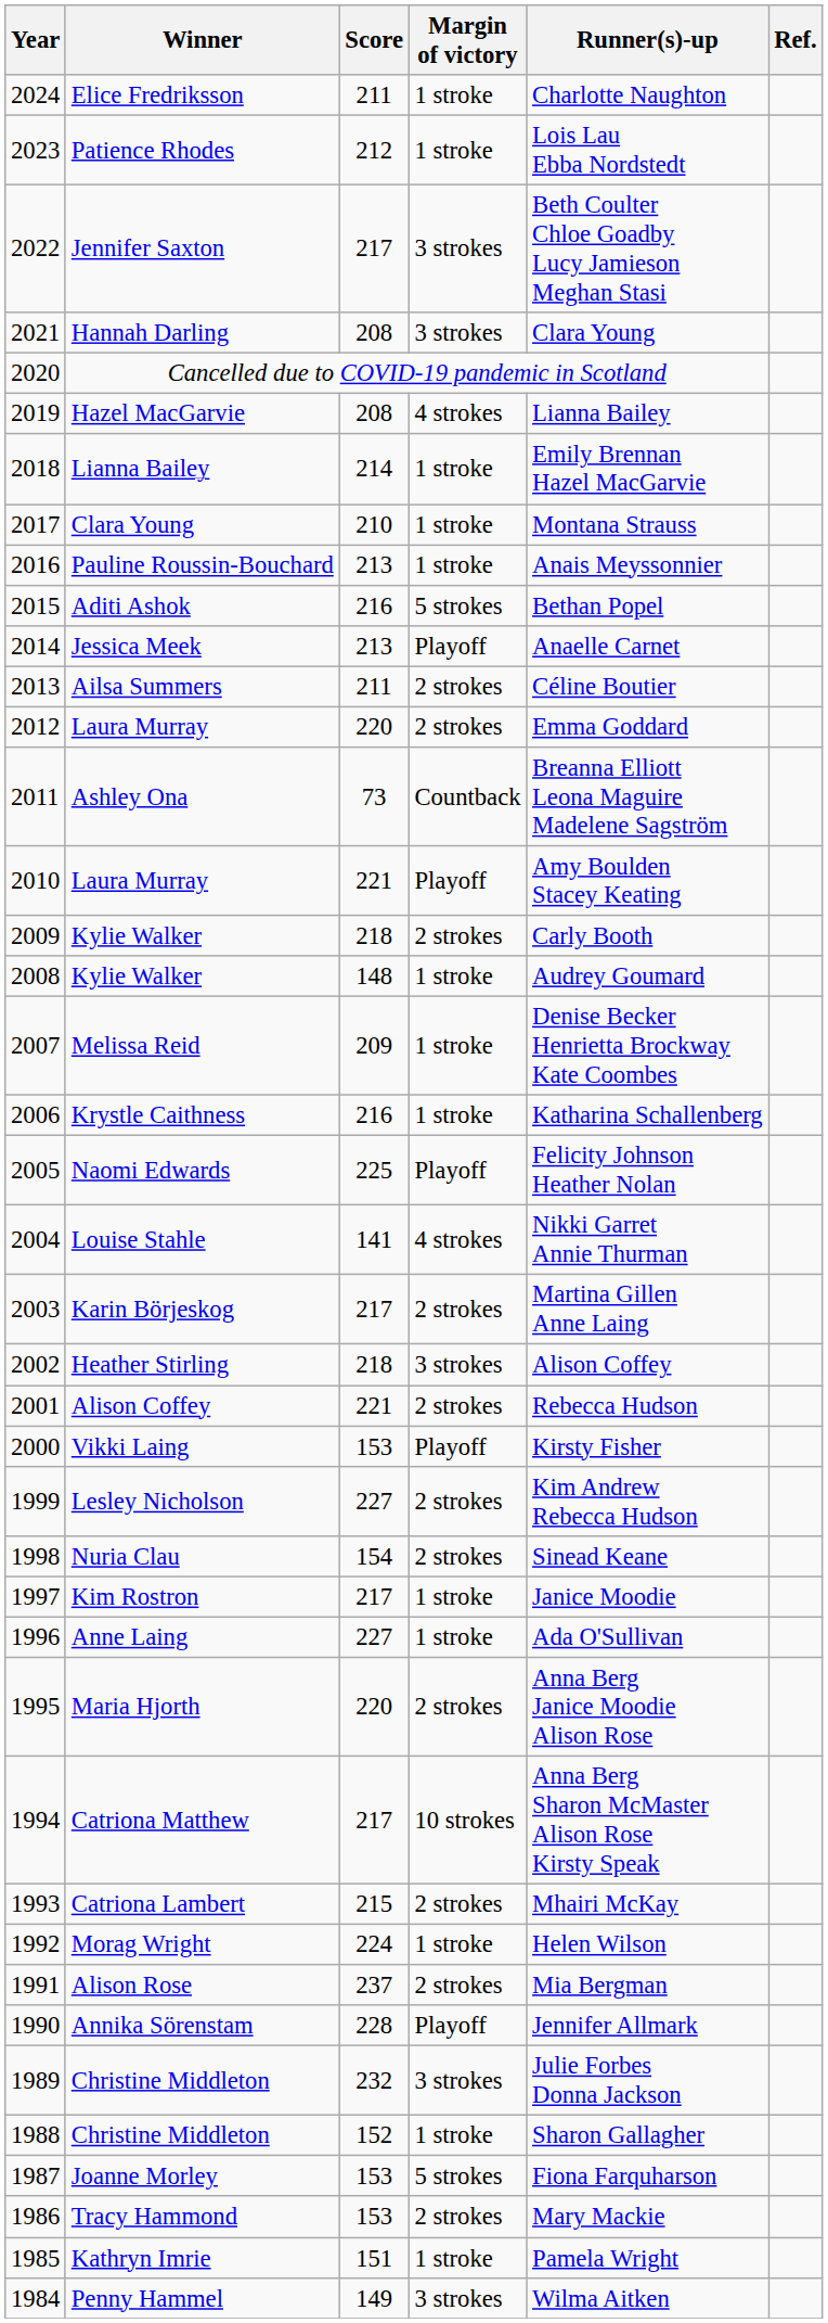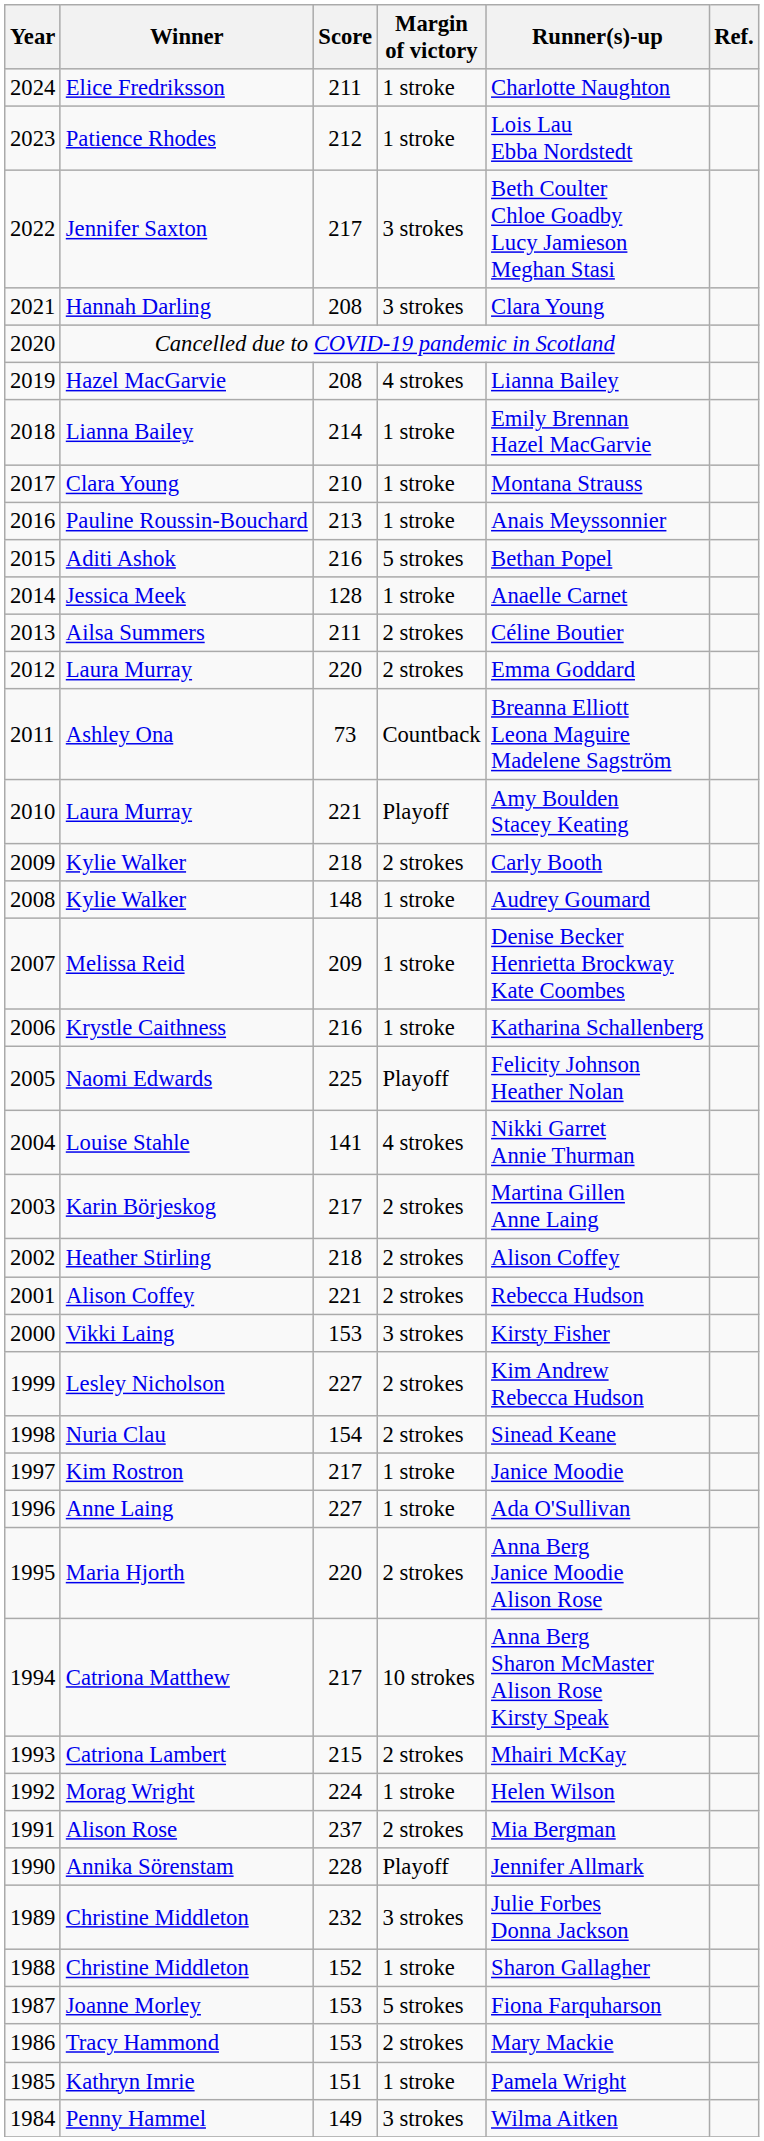Jessica Meek | Score: 213 -> 128
Jessica Meek | Margin of victory: Playoff -> 1 stroke
Heather Stirling | Margin of victory: 3 strokes -> 2 strokes
Vikki Laing | Margin of victory: Playoff -> 3 strokes
